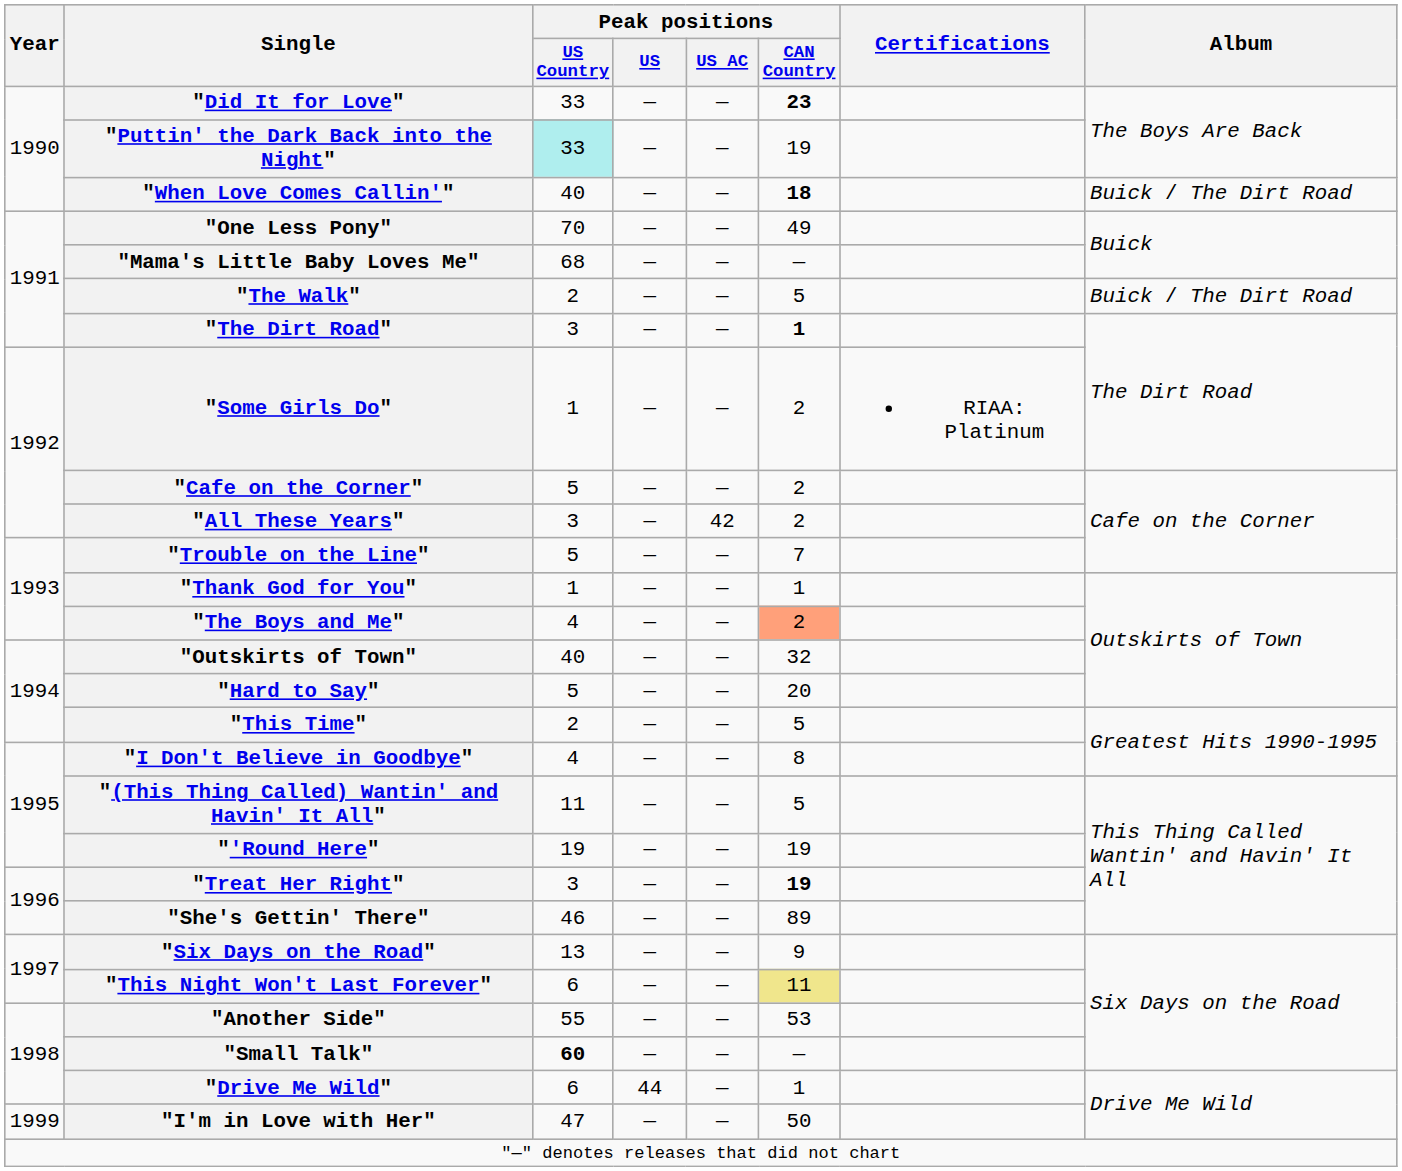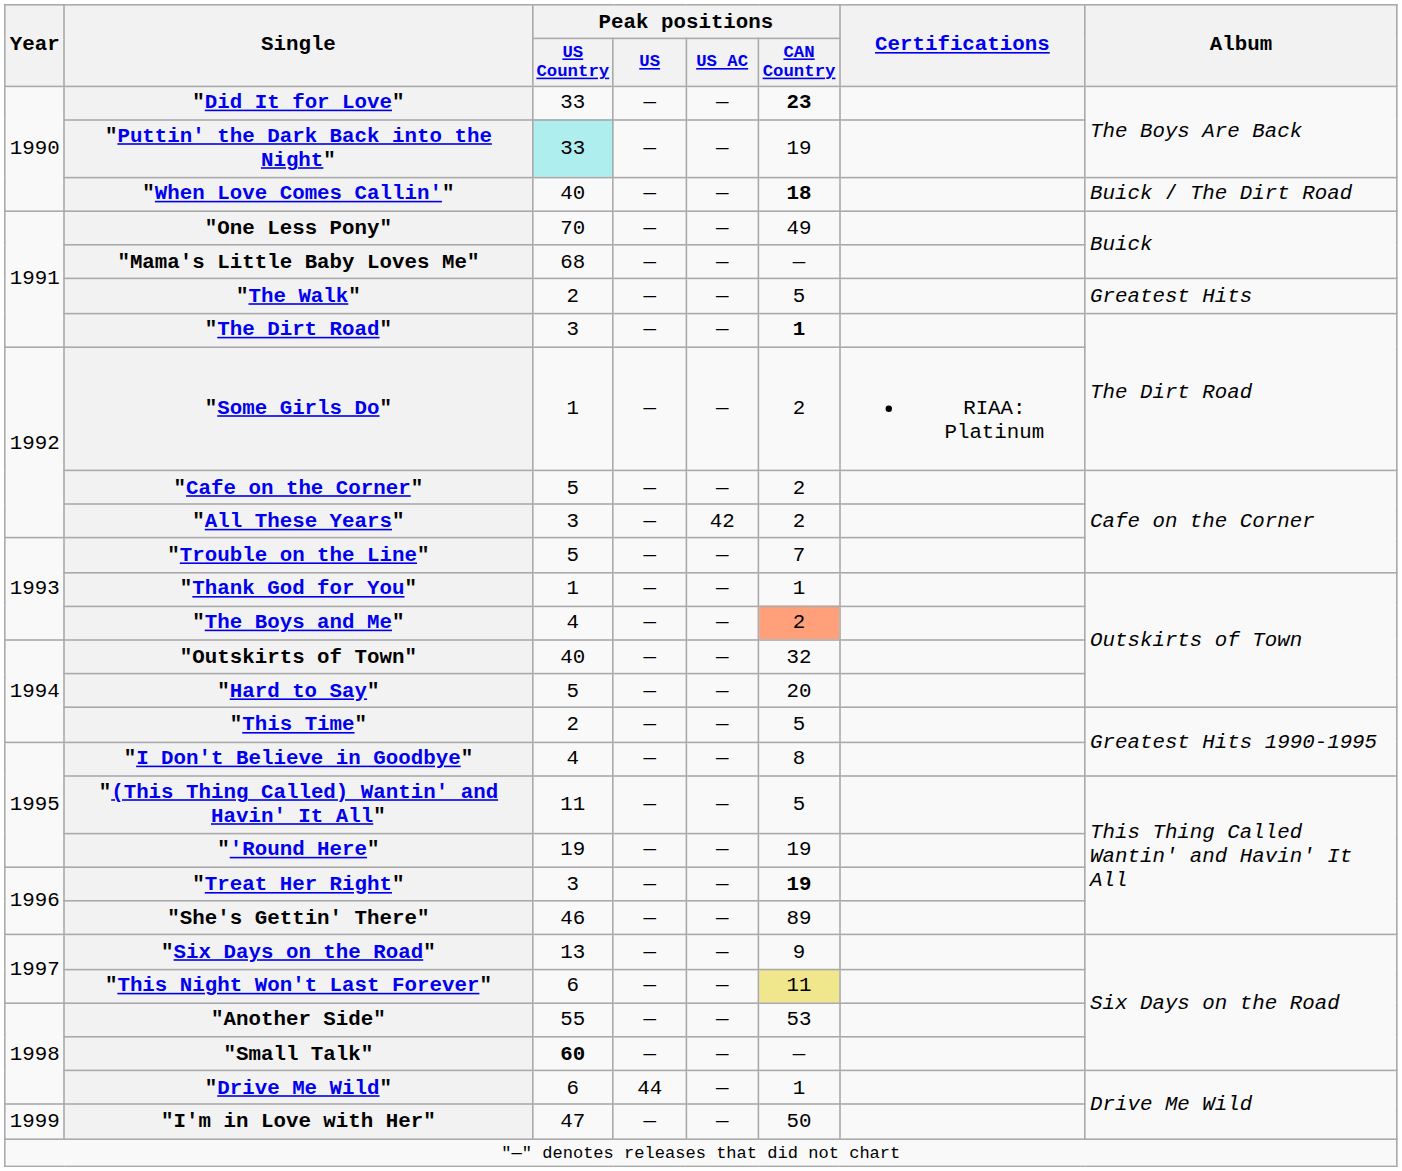"The Walk" | Album: Buick / The Dirt Road -> Greatest Hits
